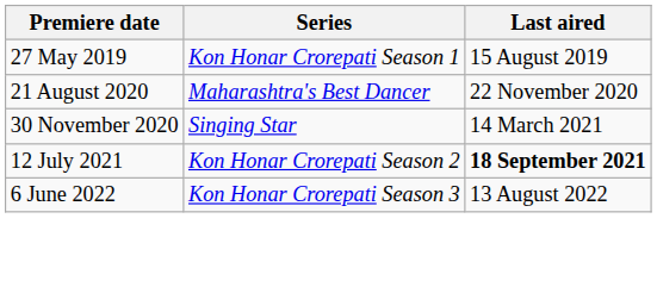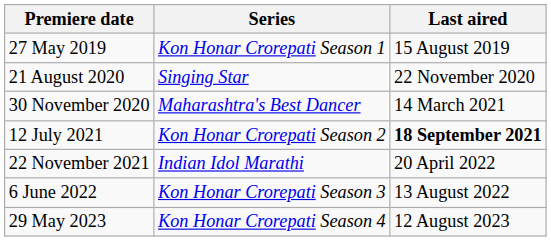21 August 2020 | Series: Maharashtra's Best Dancer -> Singing Star
30 November 2020 | Series: Singing Star -> Maharashtra's Best Dancer
+ row: 22 November 2021 | Indian Idol Marathi | 20 April 2022
+ row: 29 May 2023 | Kon Honar Crorepati Season 4 | 12 August 2023
